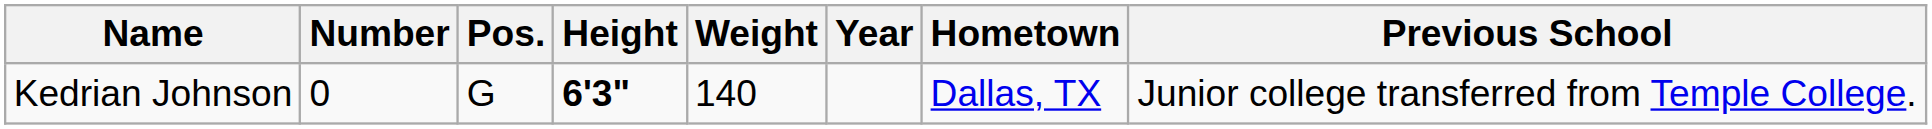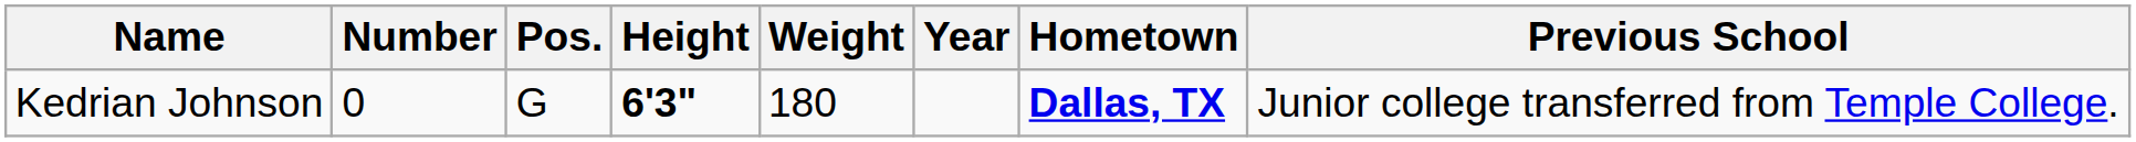Kedrian Johnson | Weight: 140 -> 180
Kedrian Johnson | Hometown: normal -> bold
